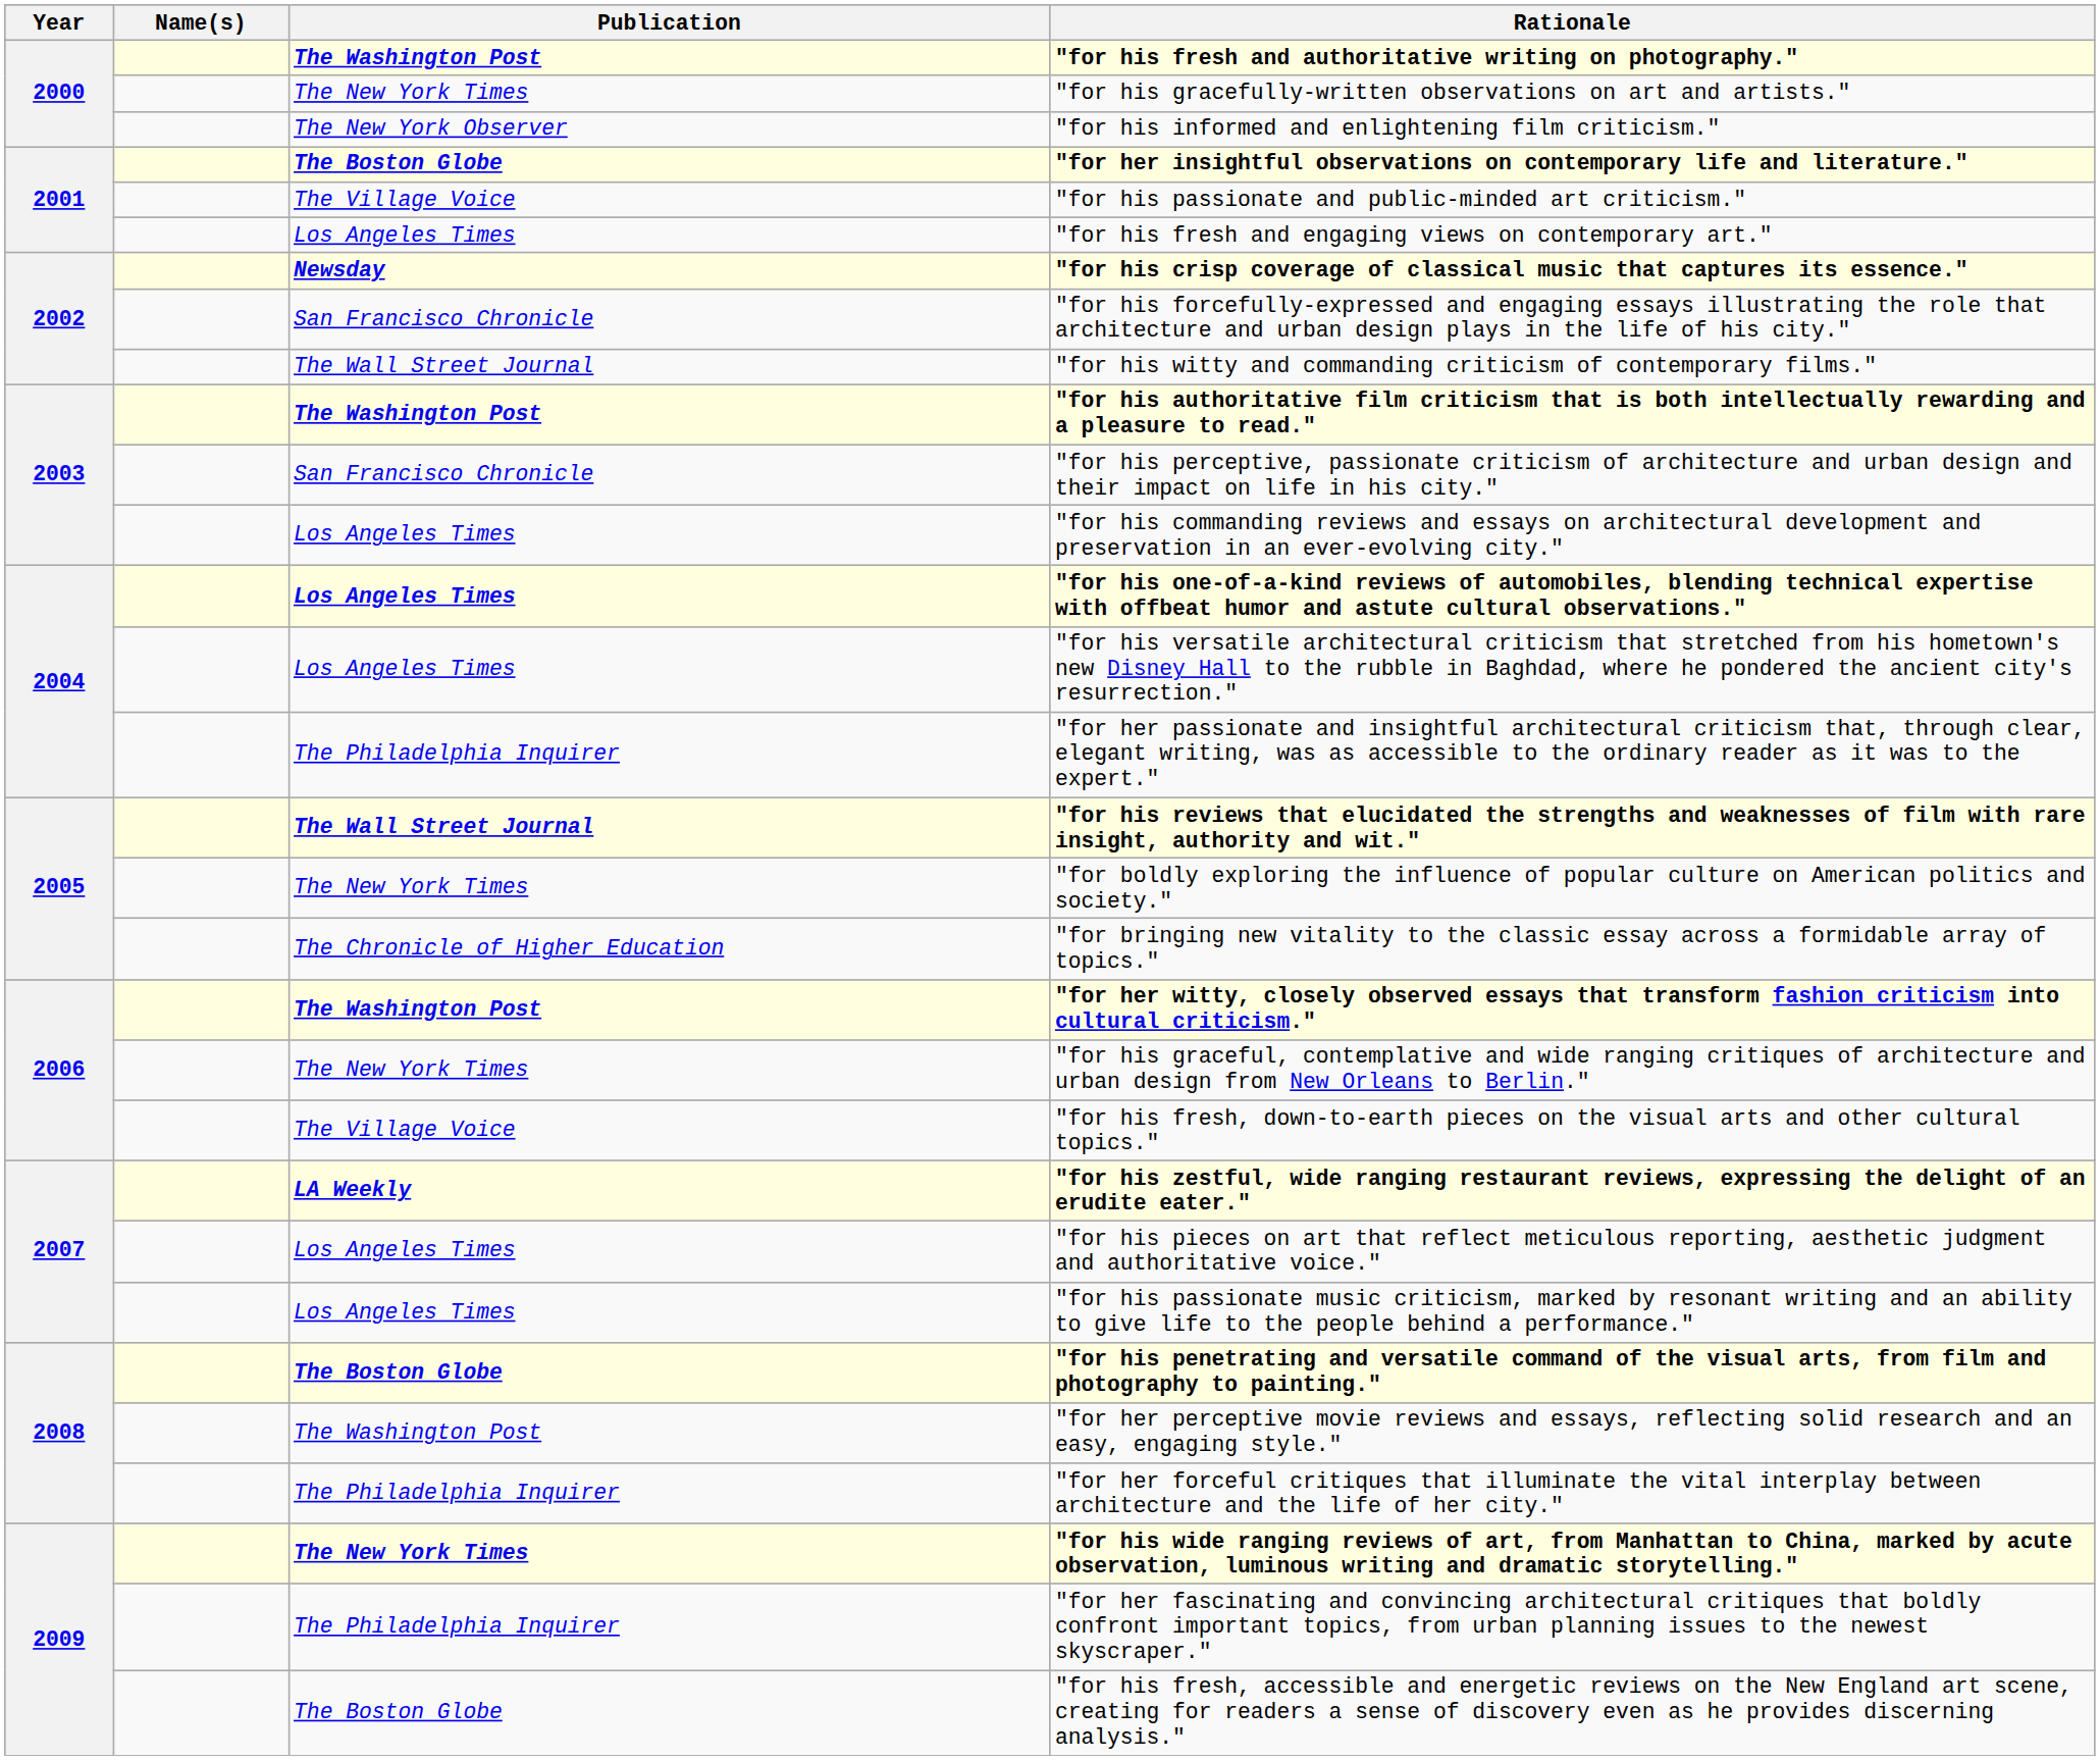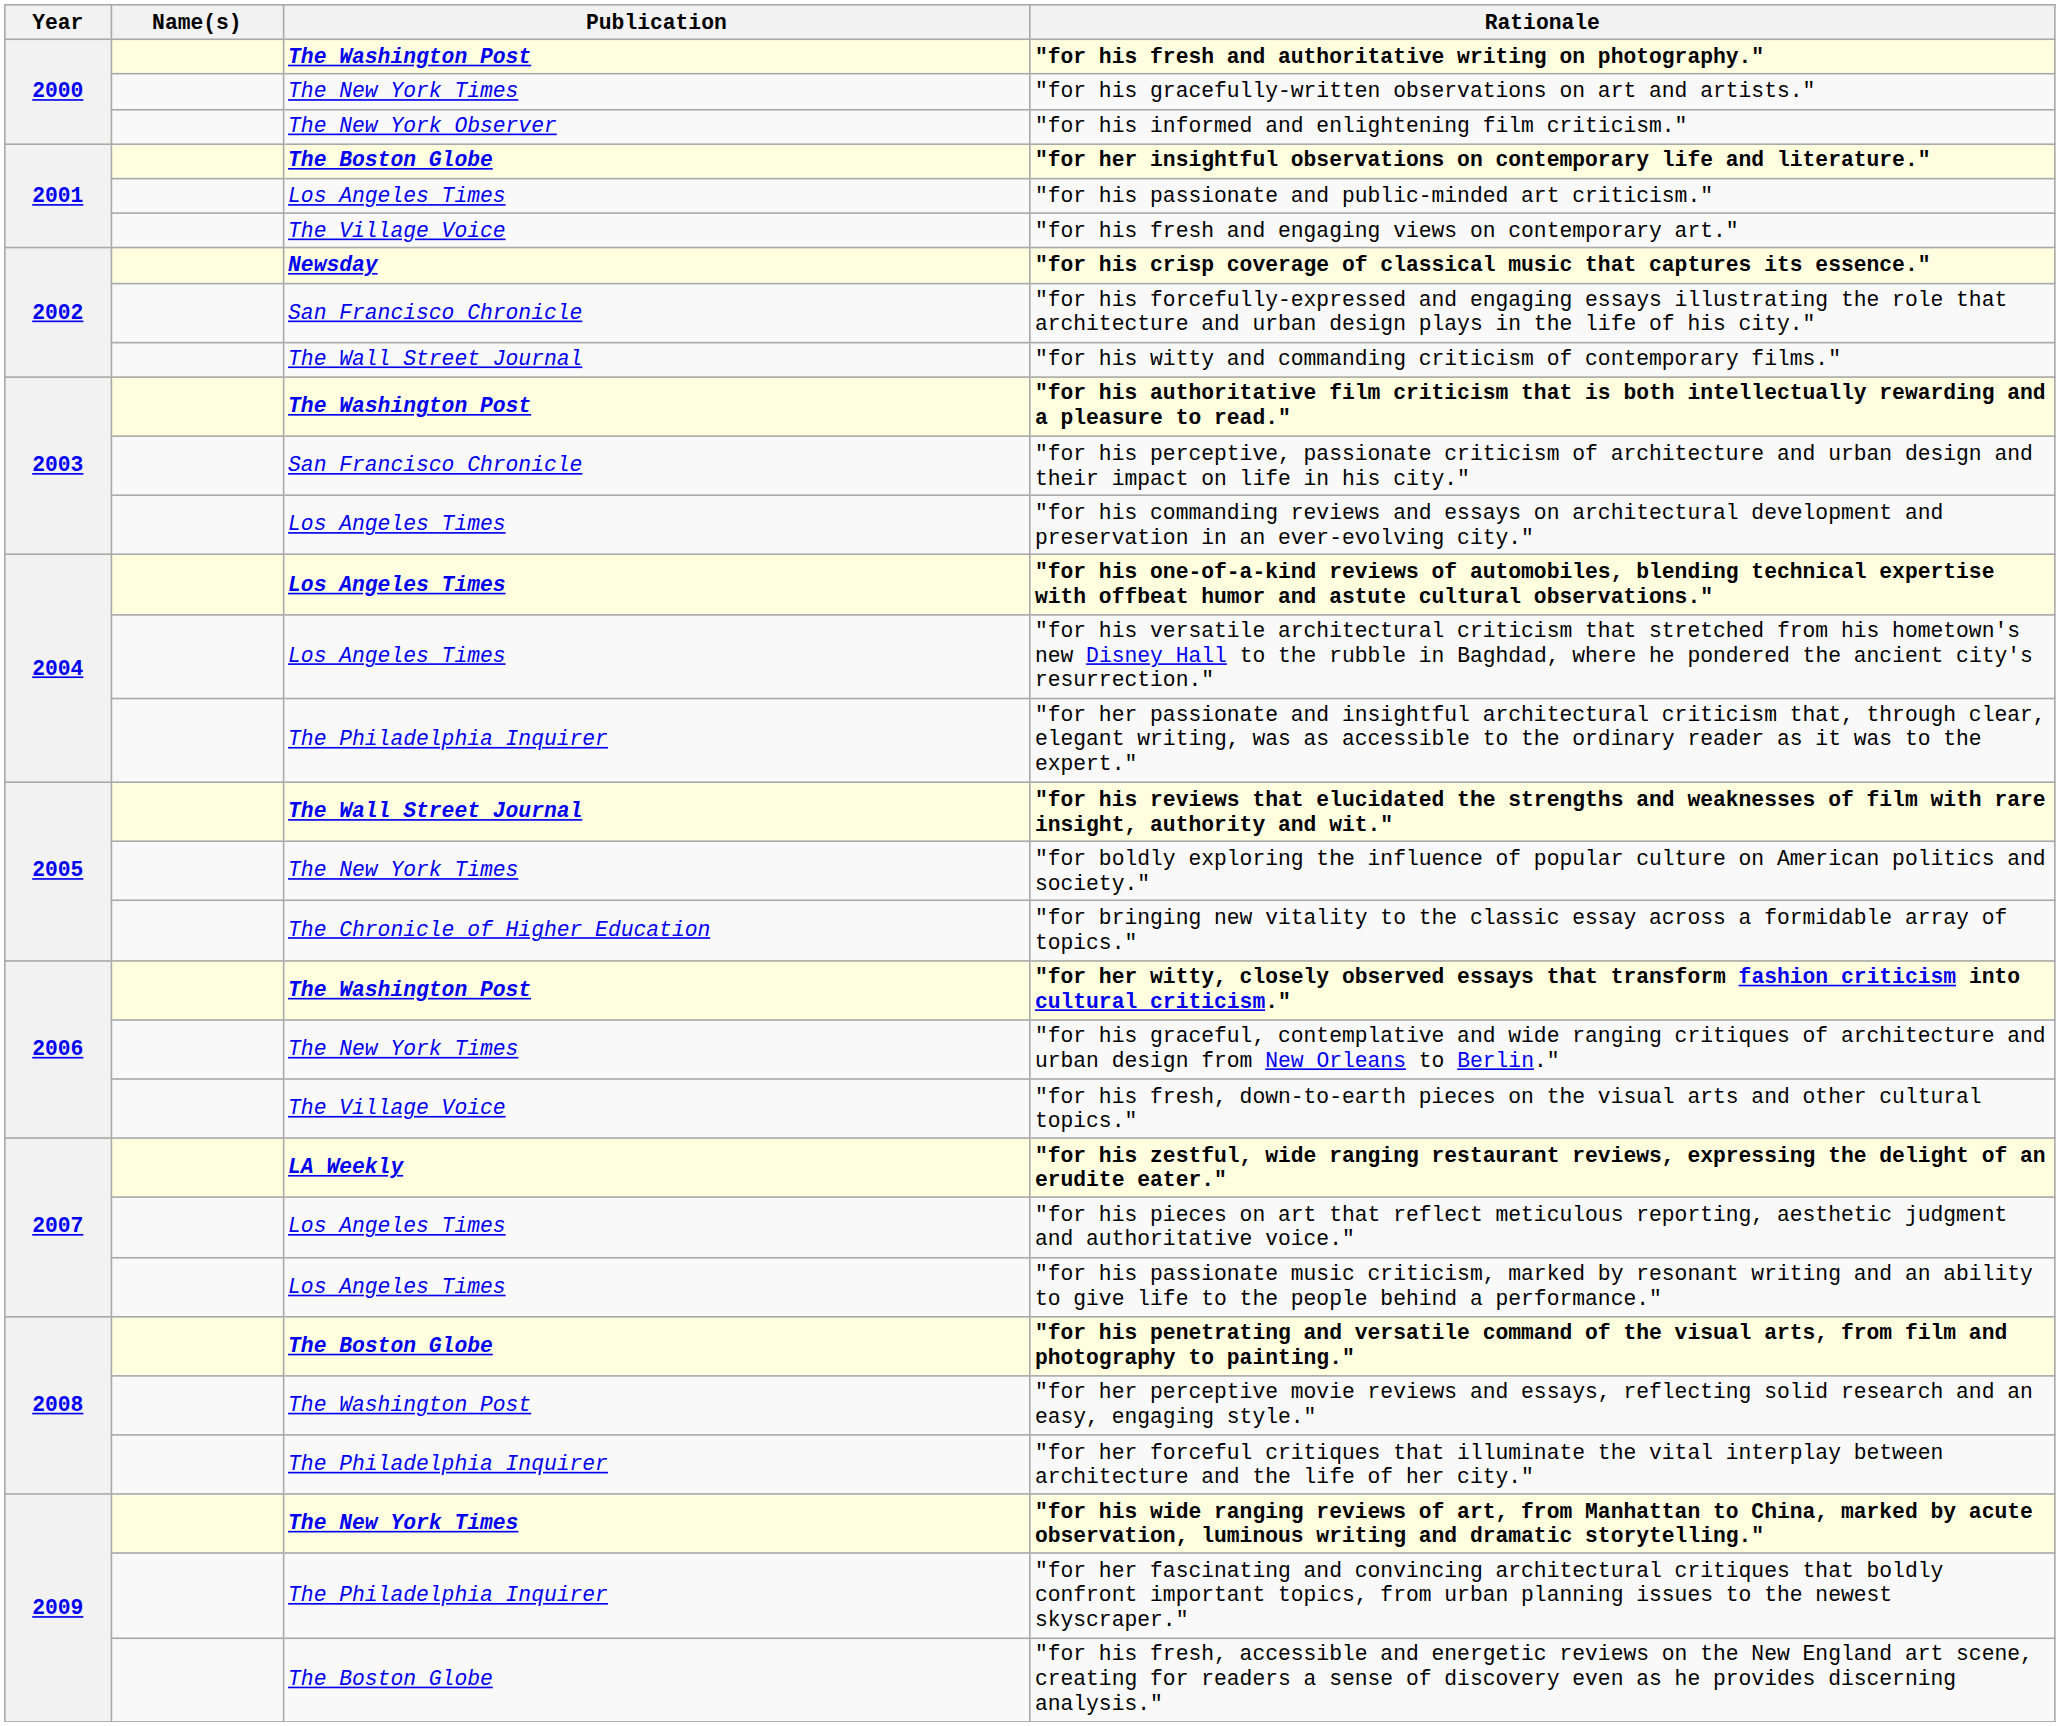"for his passionate and public-minded art criticism." | Publication: The Village Voice -> Los Angeles Times
"for his fresh and engaging views on contemporary art." | Publication: Los Angeles Times -> The Village Voice
